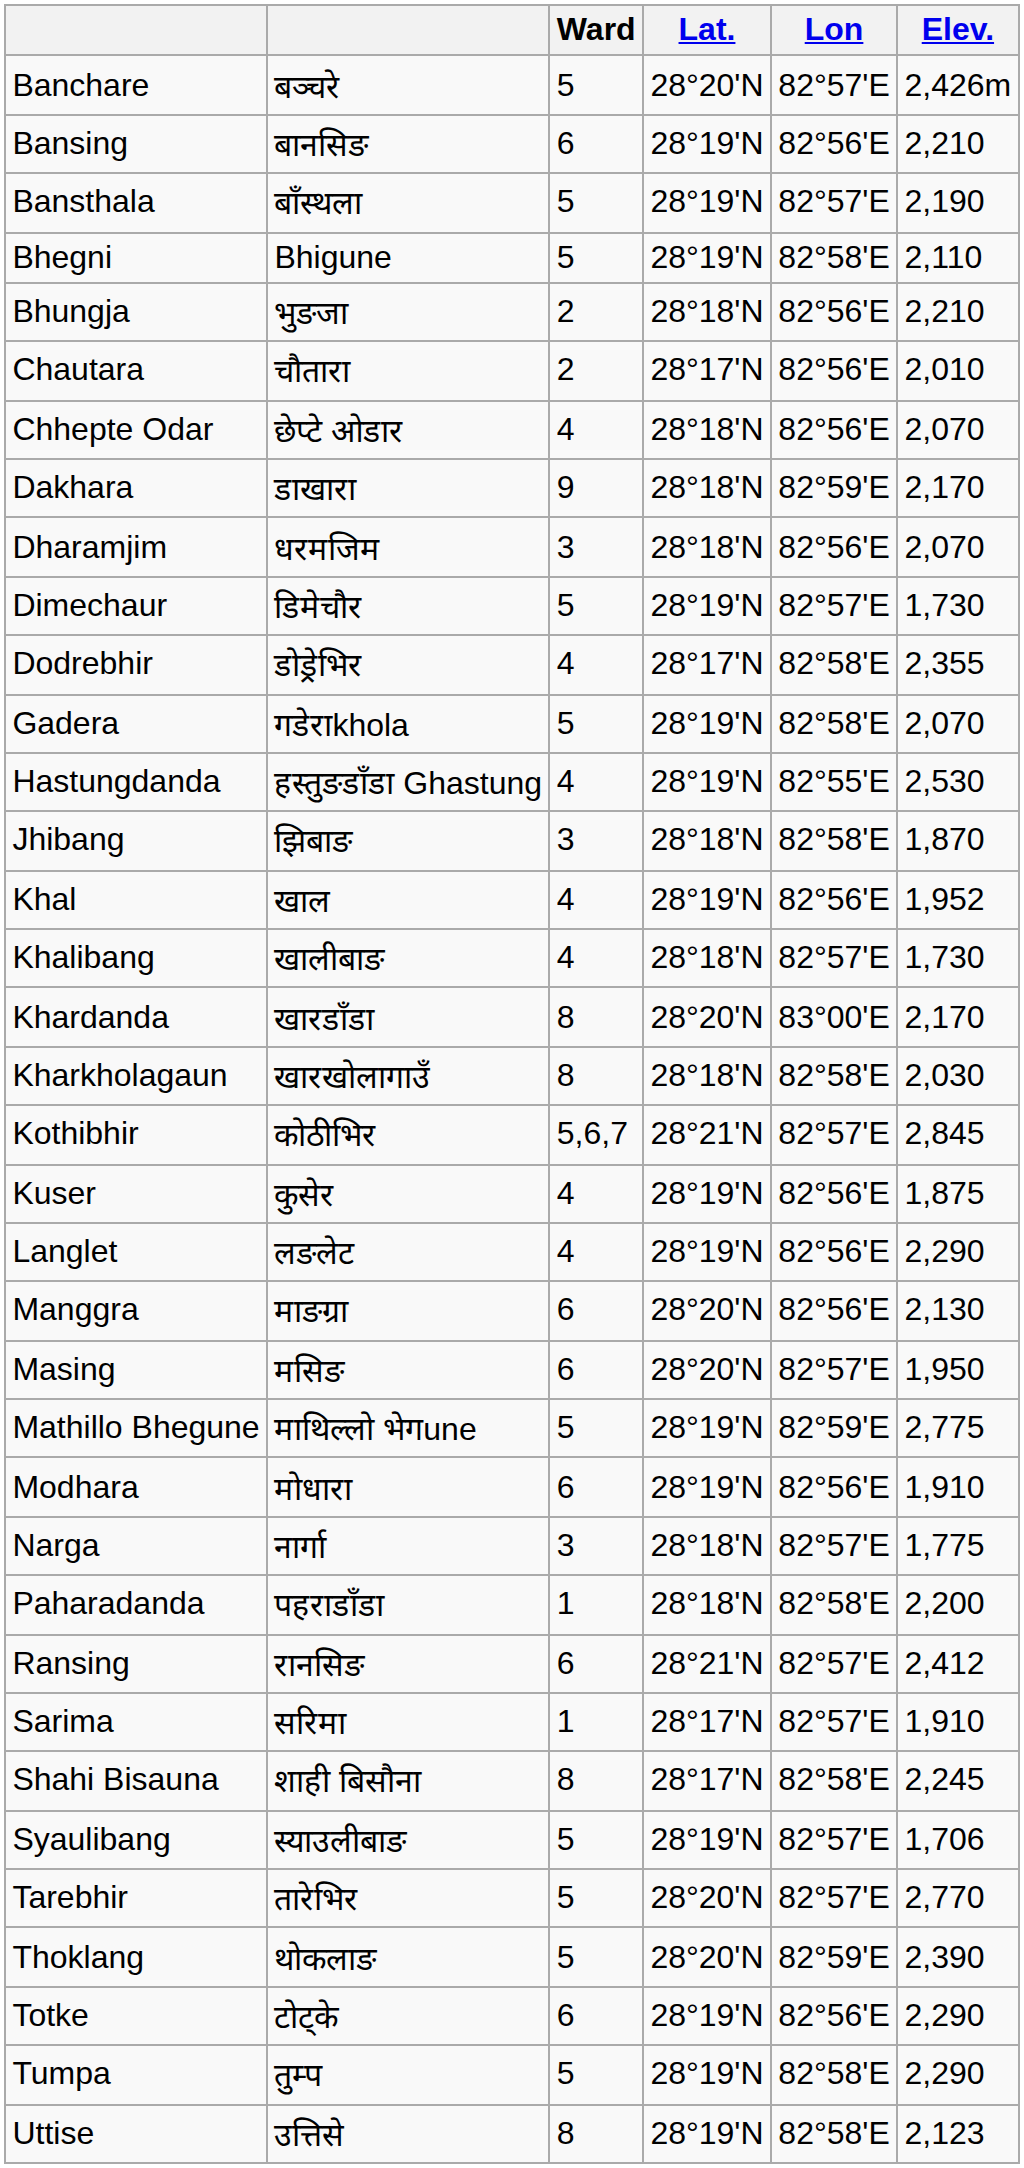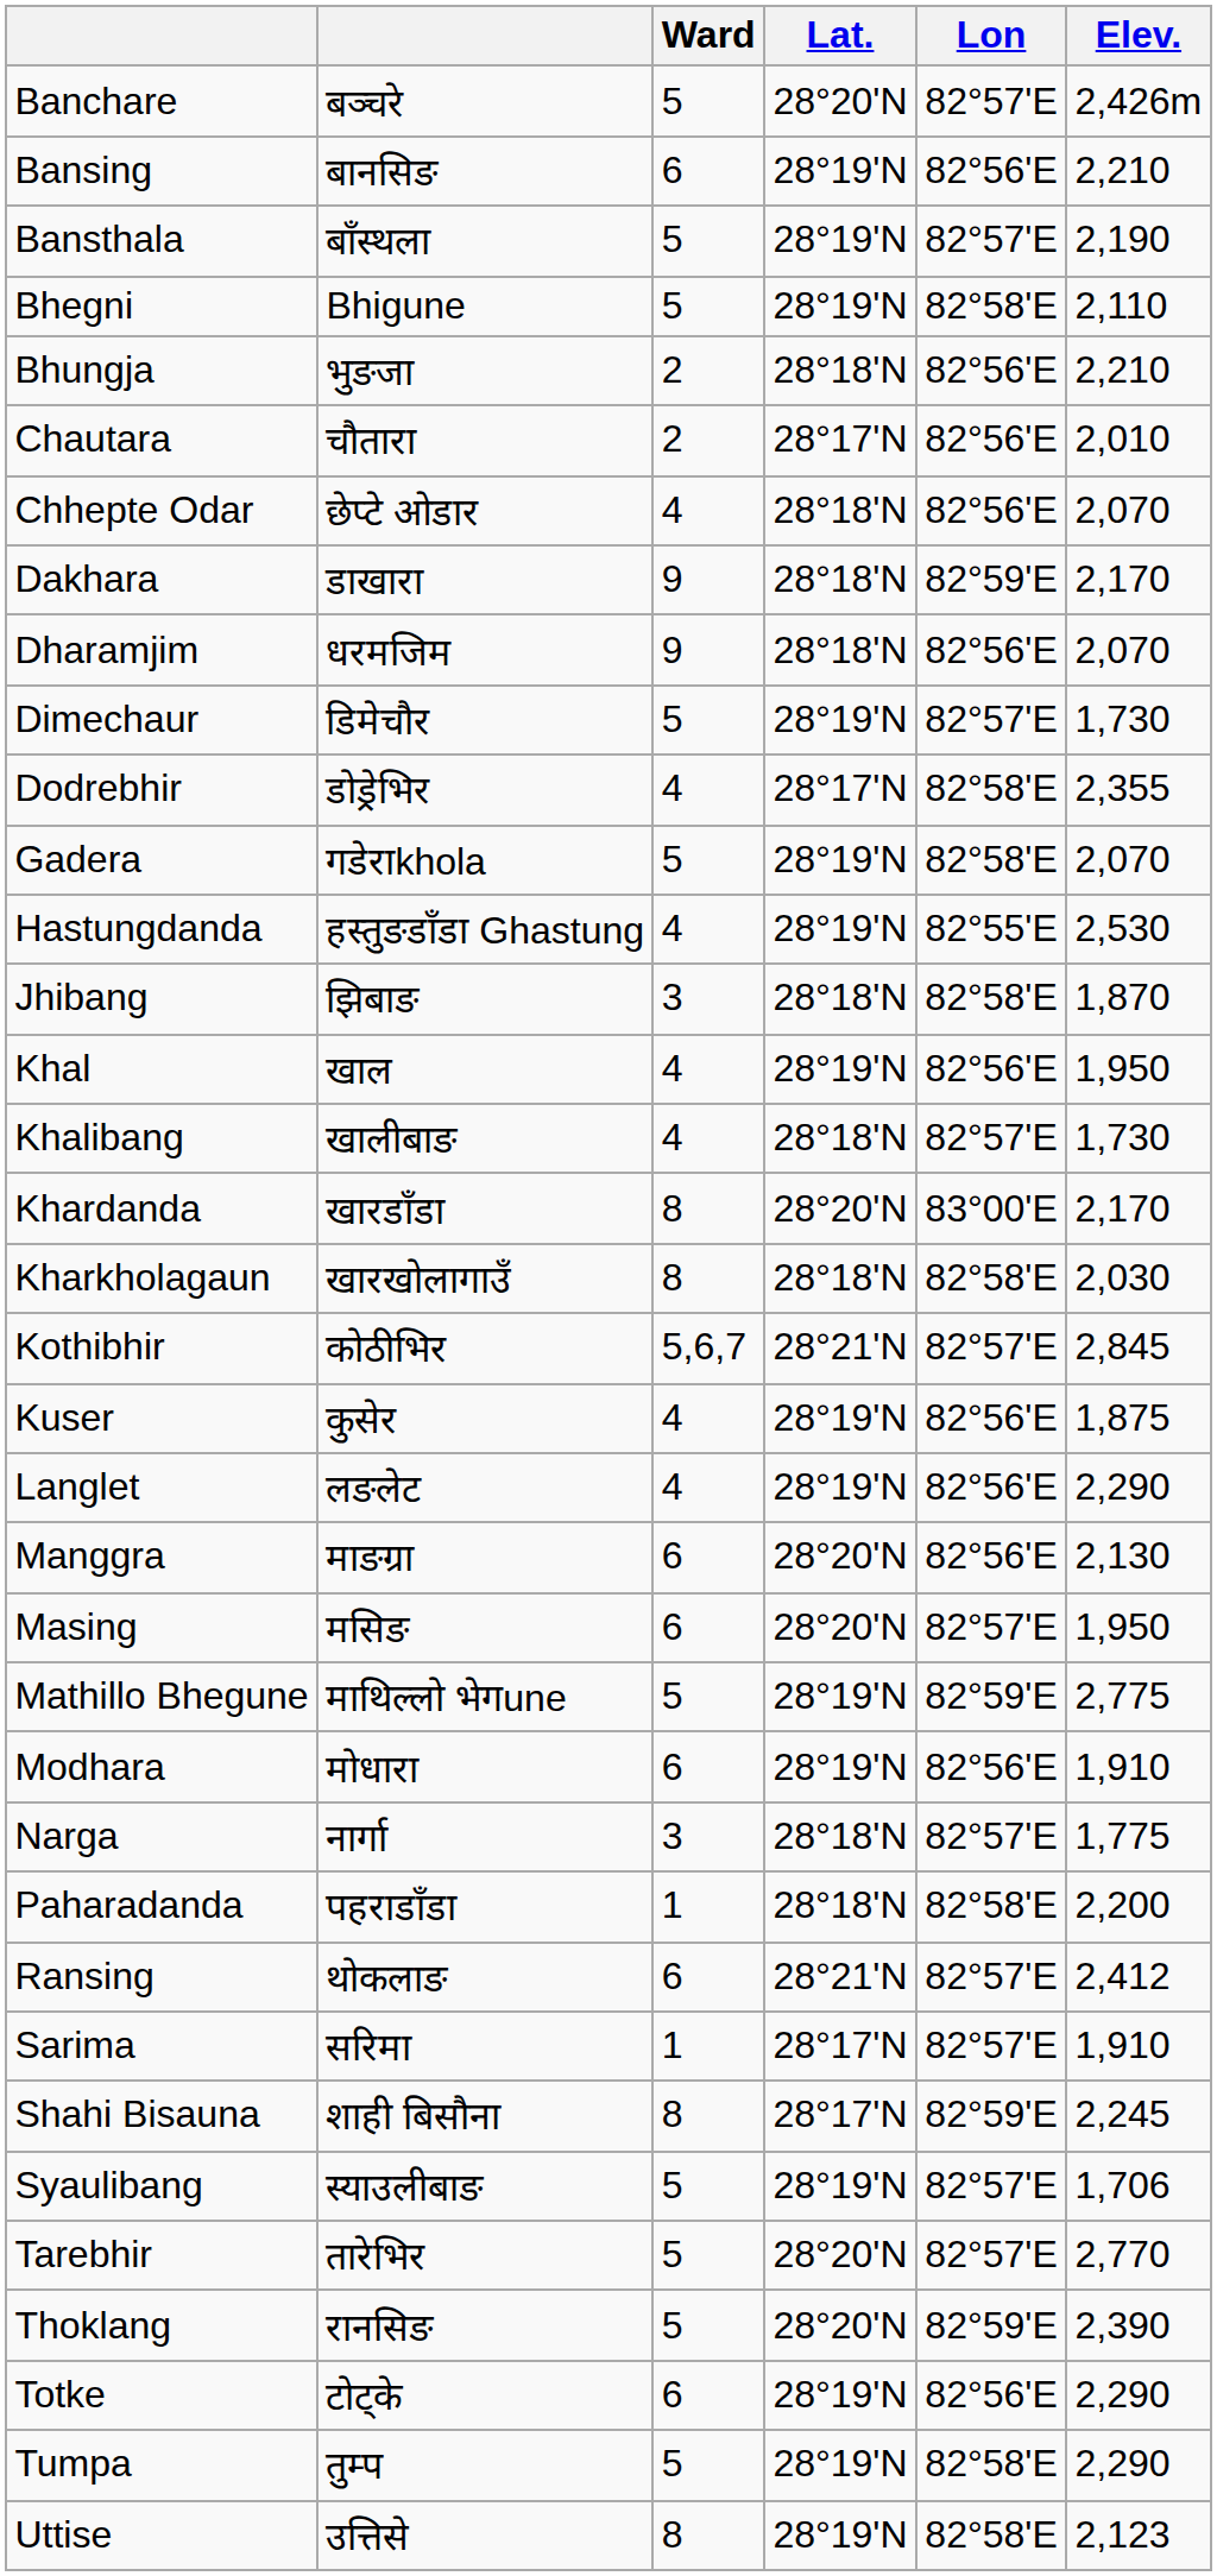Dharamjim | Ward: 3 -> 9
Khal | Elev.: 1,952 -> 1,950
Ransing | column 2: रानसिङ -> थोकलाङ
Shahi Bisauna | Lon: 82°58'E -> 82°59'E
Thoklang | column 2: थोकलाङ -> रानसिङ
